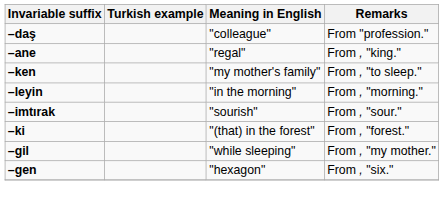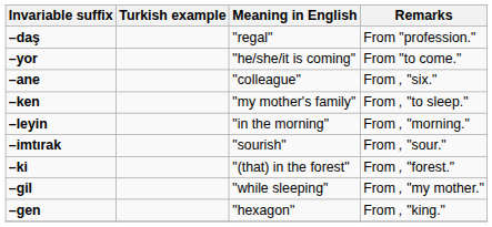–daş | Meaning in English: "colleague" -> "regal"
+ row: –yor | "he/she/it is coming" | From "to come."
–ane | Meaning in English: "regal" -> "colleague"
–ane | Remarks: From , "king." -> From , "six."
–gen | Remarks: From , "six." -> From , "king."
